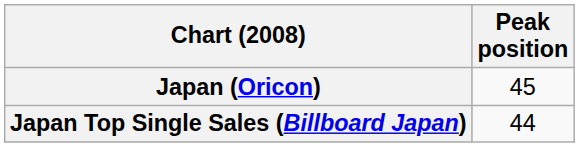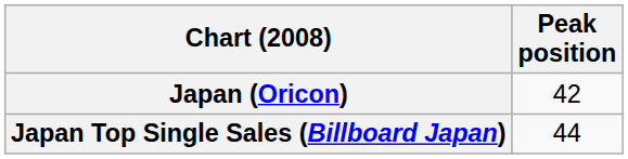Japan (Oricon) | Peak position: 45 -> 42
